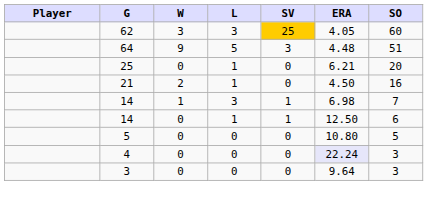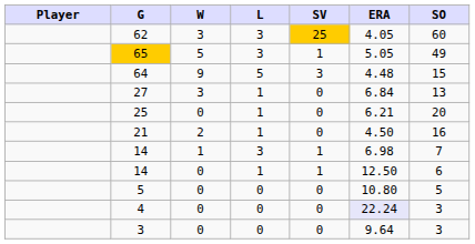+ row: 65 | 5 | 3 | 1 | 5.05 | 49
64 | SO: 51 -> 15
+ row: 27 | 3 | 1 | 0 | 6.84 | 13
